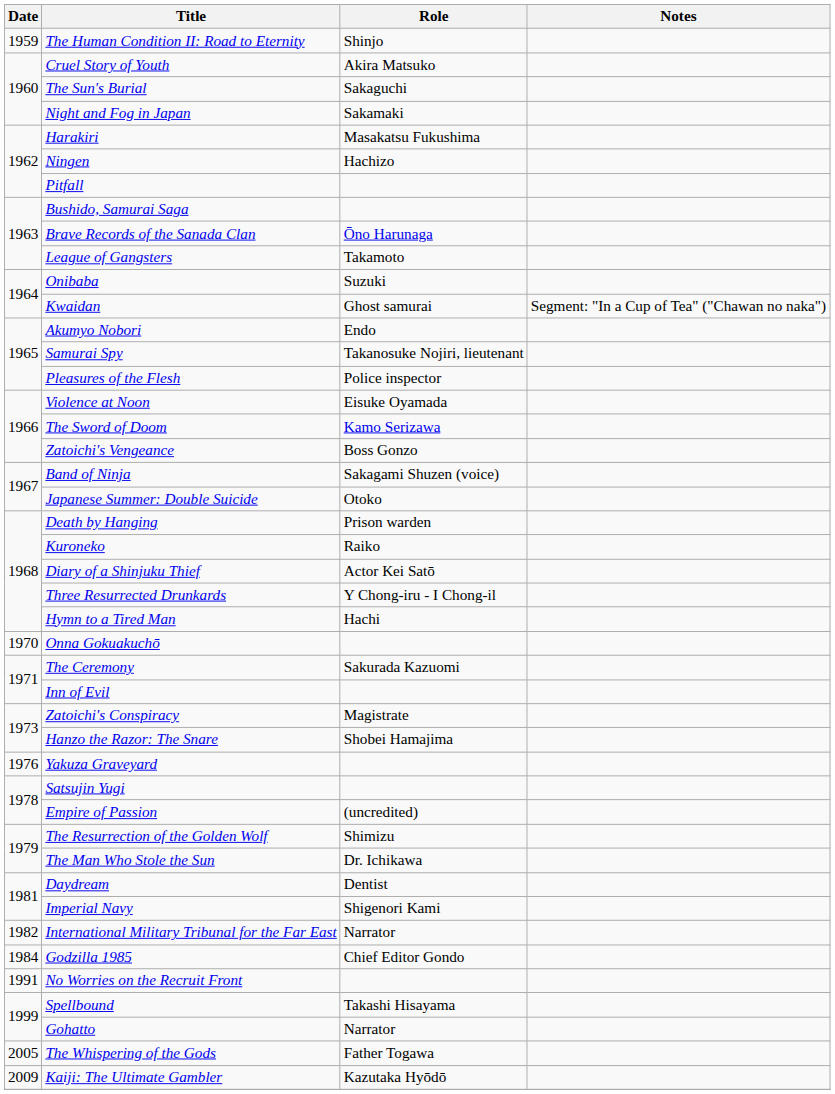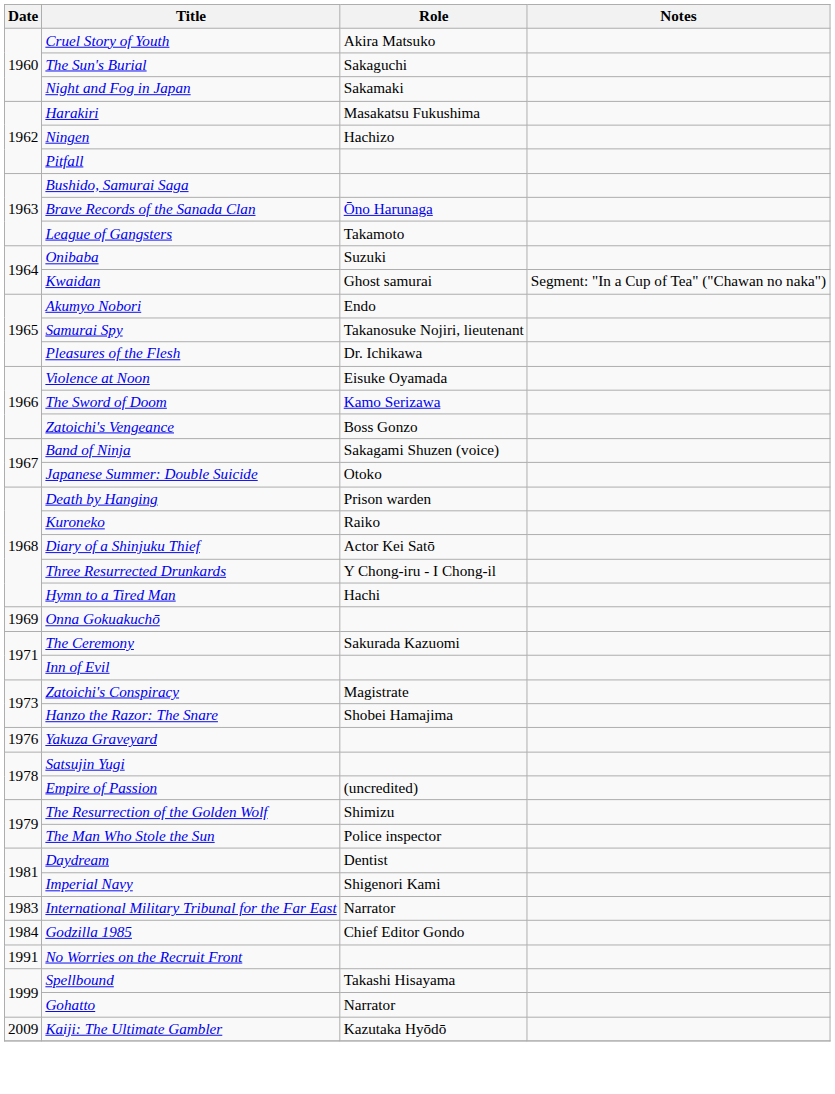- row: 1959 | The Human Condition II: Road to Eternity | Shinjo
Pleasures of the Flesh | Role: Police inspector -> Dr. Ichikawa
Onna Gokuakuchō | Date: 1970 -> 1969
The Man Who Stole the Sun | Role: Dr. Ichikawa -> Police inspector
International Military Tribunal for the Far East | Date: 1982 -> 1983
- row: 2005 | The Whispering of the Gods | Father Togawa
